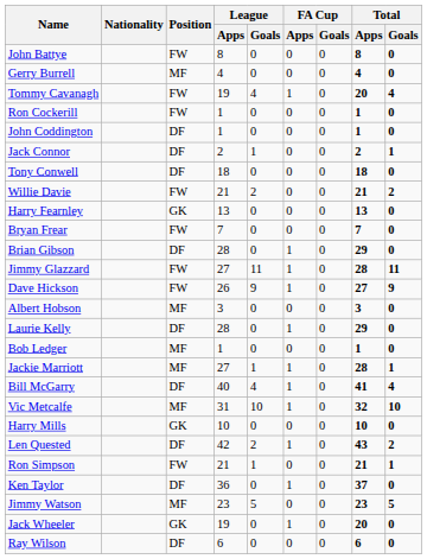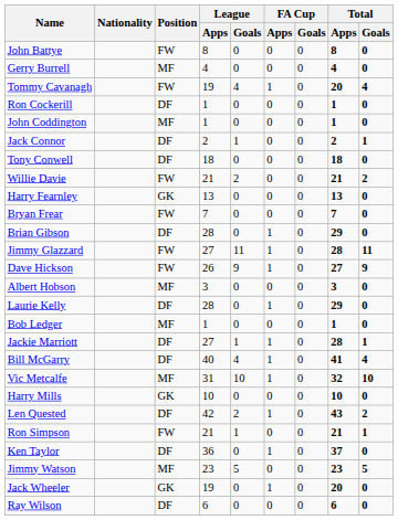Ron Cockerill | Position: FW -> DF
John Coddington | Position: DF -> MF
Jackie Marriott | Position: MF -> DF
